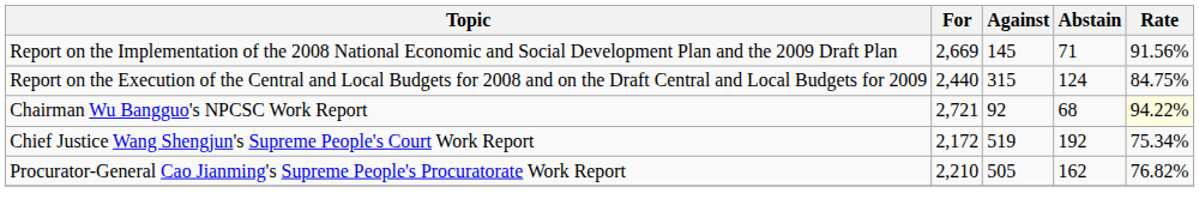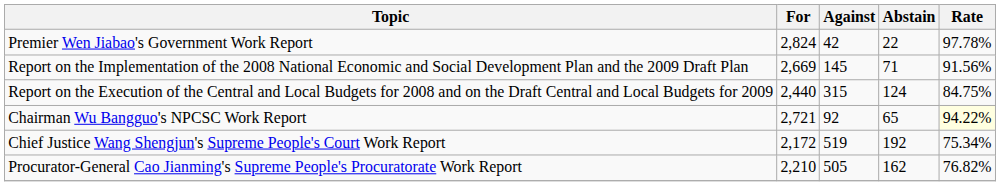+ row: Premier Wen Jiabao's Government Work Report | 2,824 | 42 | 22 | 97.78%
Chairman Wu Bangguo's NPCSC Work Report | Abstain: 68 -> 65
